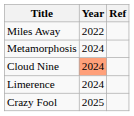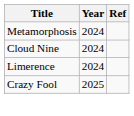- row: Miles Away | 2022
Cloud Nine | Year: lightsalmon background -> no background
